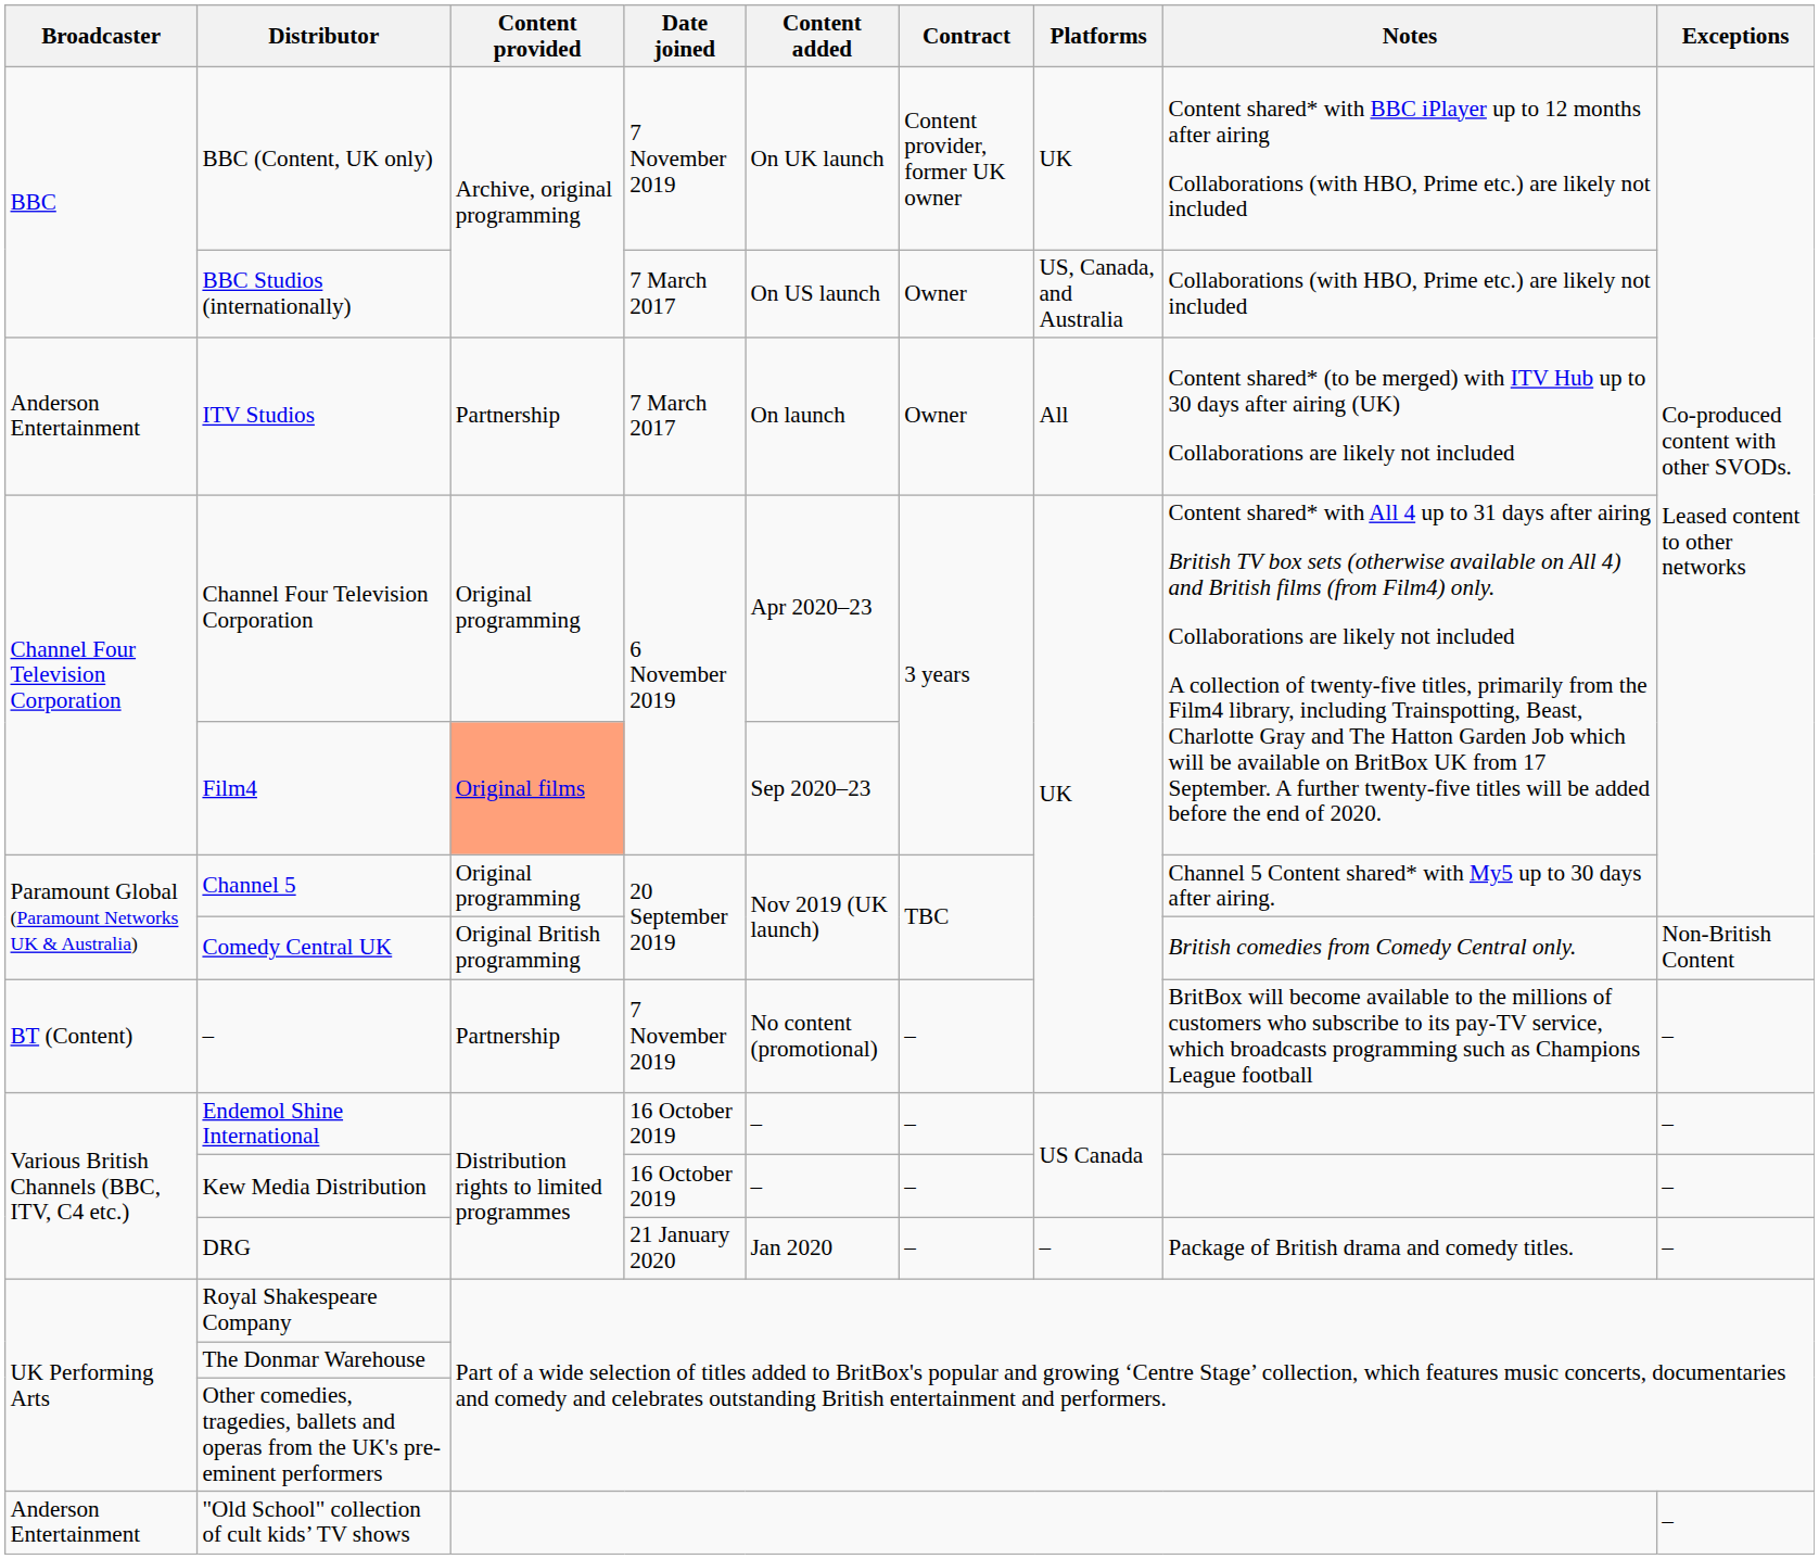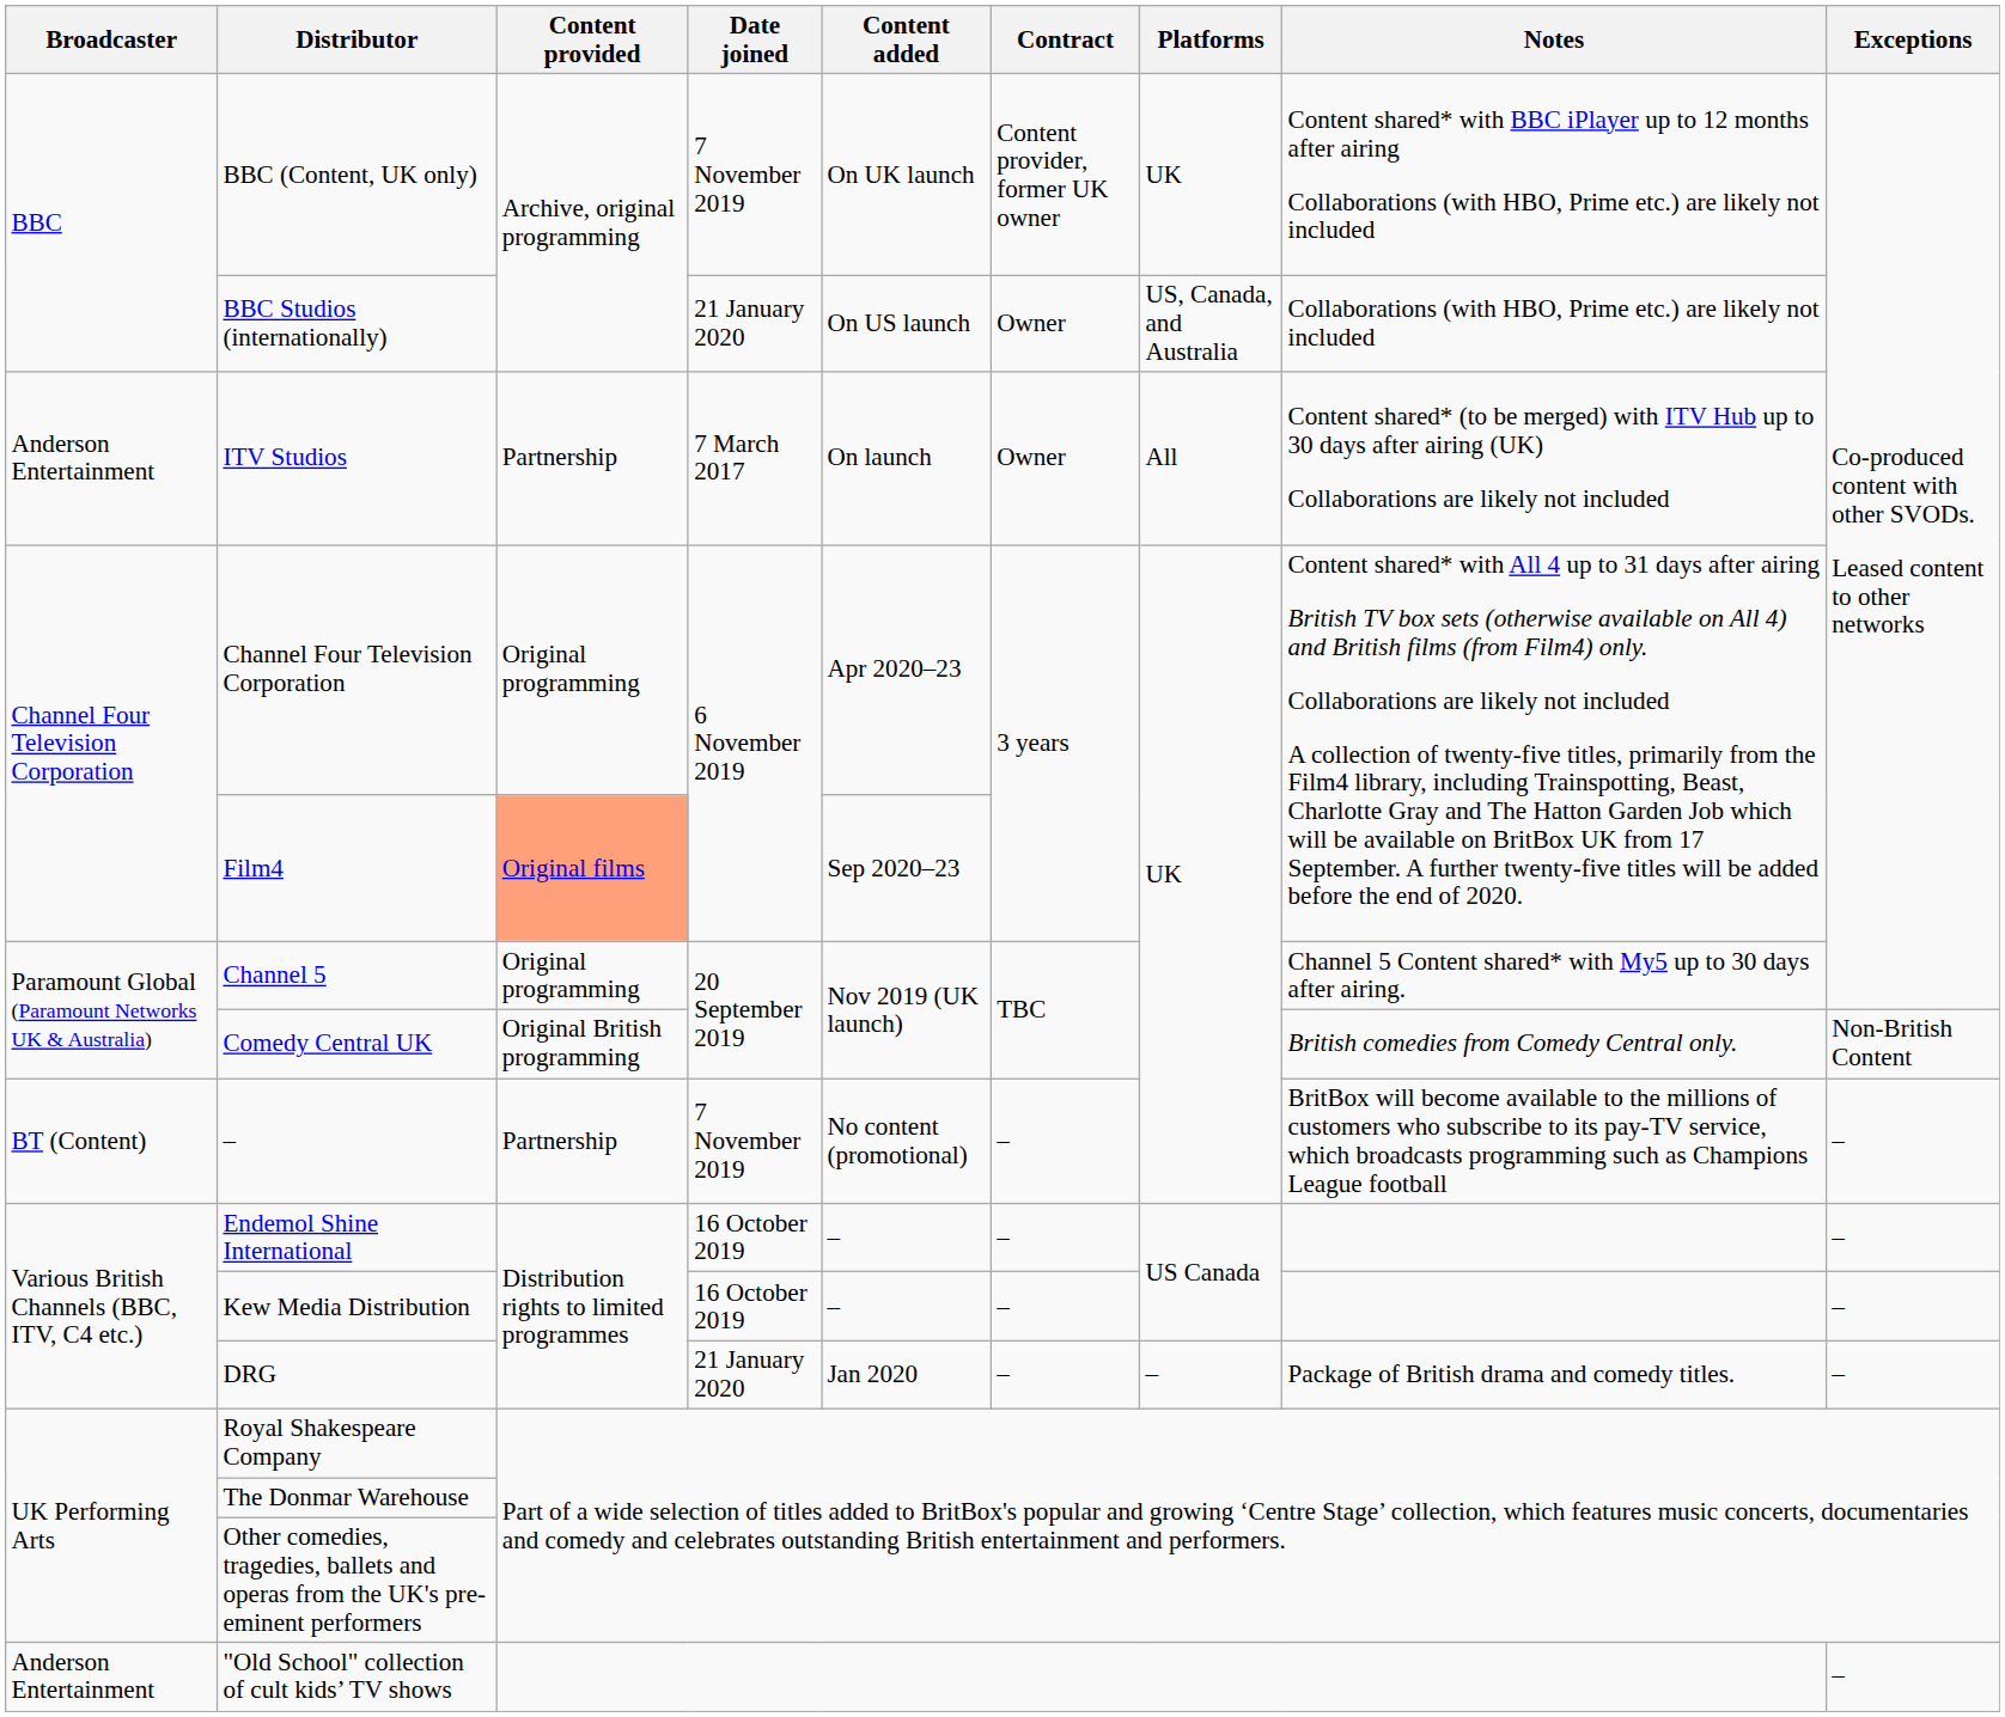BBC Studios (internationally) | Date joined: 7 March 2017 -> 21 January 2020
